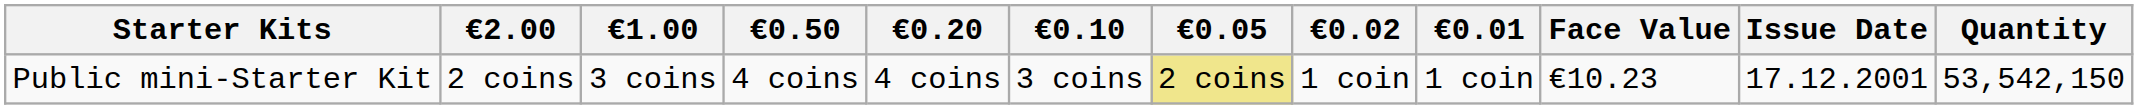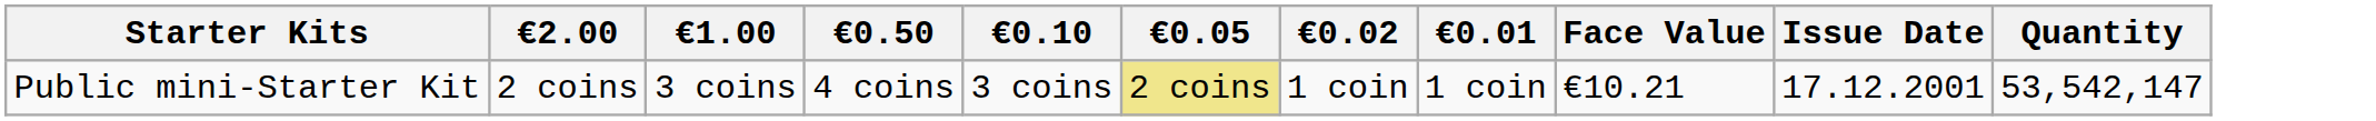- column: €0.20 | 4 coins
Public mini-Starter Kit | Face Value: €10.23 -> €10.21
Public mini-Starter Kit | Quantity: 53,542,150 -> 53,542,147
